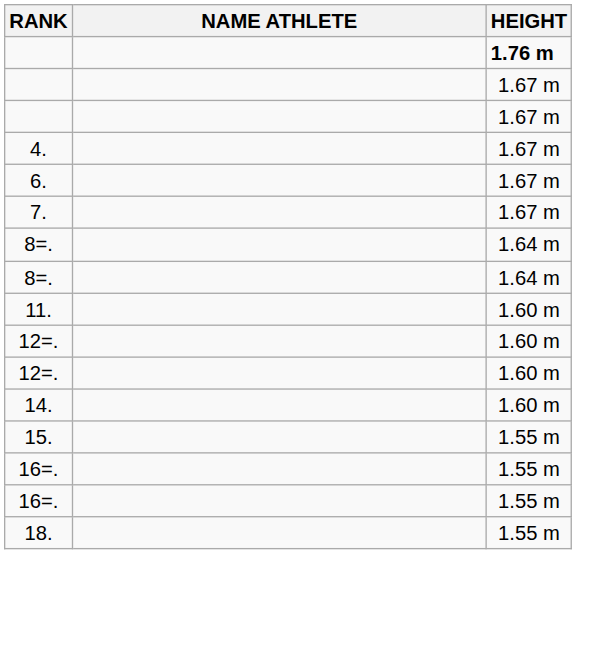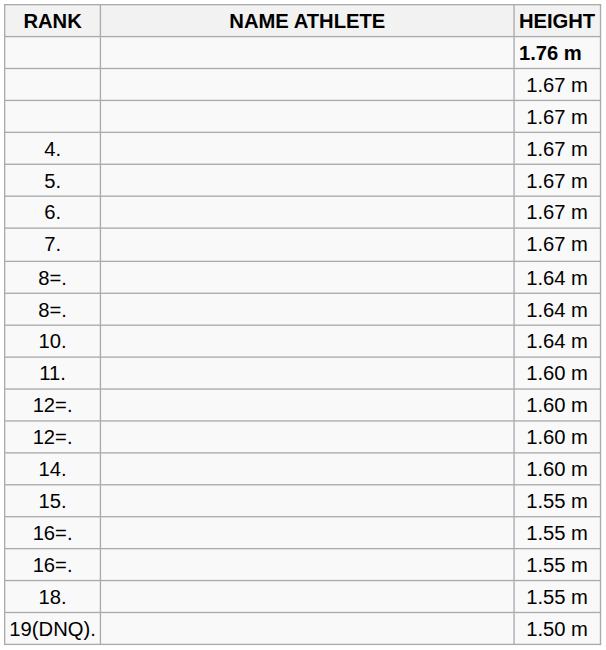+ row: 5. | 1.67 m
+ row: 10. | 1.64 m
+ row: 19(DNQ). | 1.50 m
